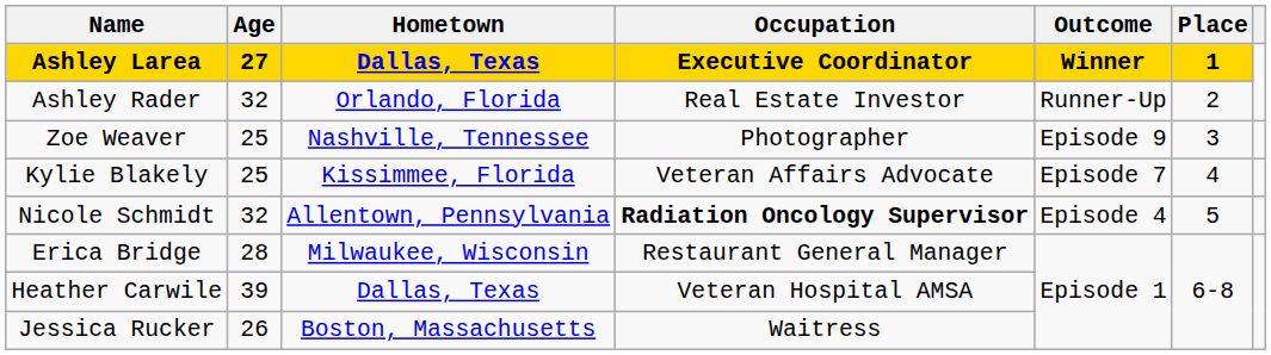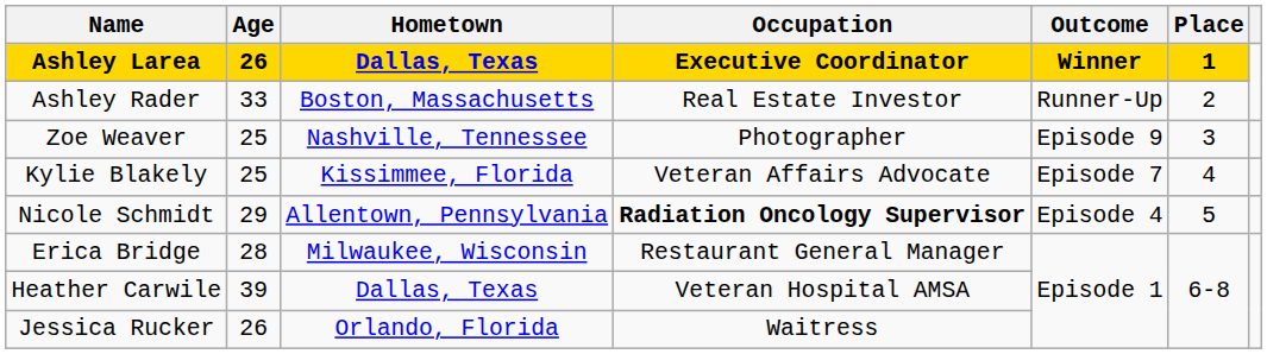Ashley Larea | Age: 27 -> 26
Ashley Rader | Age: 32 -> 33
Ashley Rader | Hometown: Orlando, Florida -> Boston, Massachusetts
Nicole Schmidt | Age: 32 -> 29
Jessica Rucker | Hometown: Boston, Massachusetts -> Orlando, Florida
